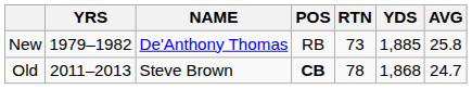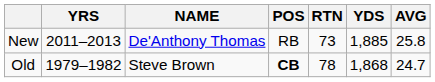New | YRS: 1979–1982 -> 2011–2013
Old | YRS: 2011–2013 -> 1979–1982
